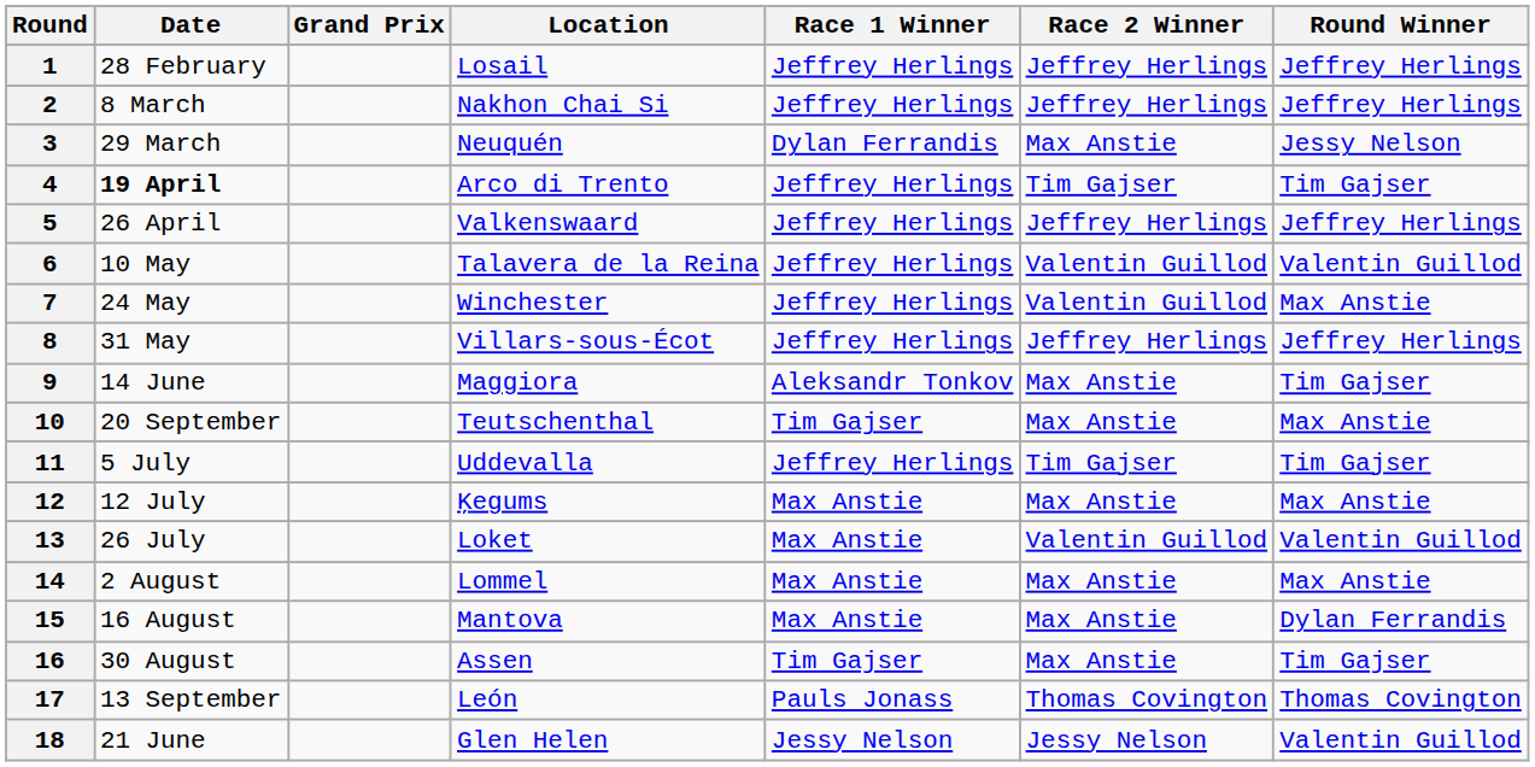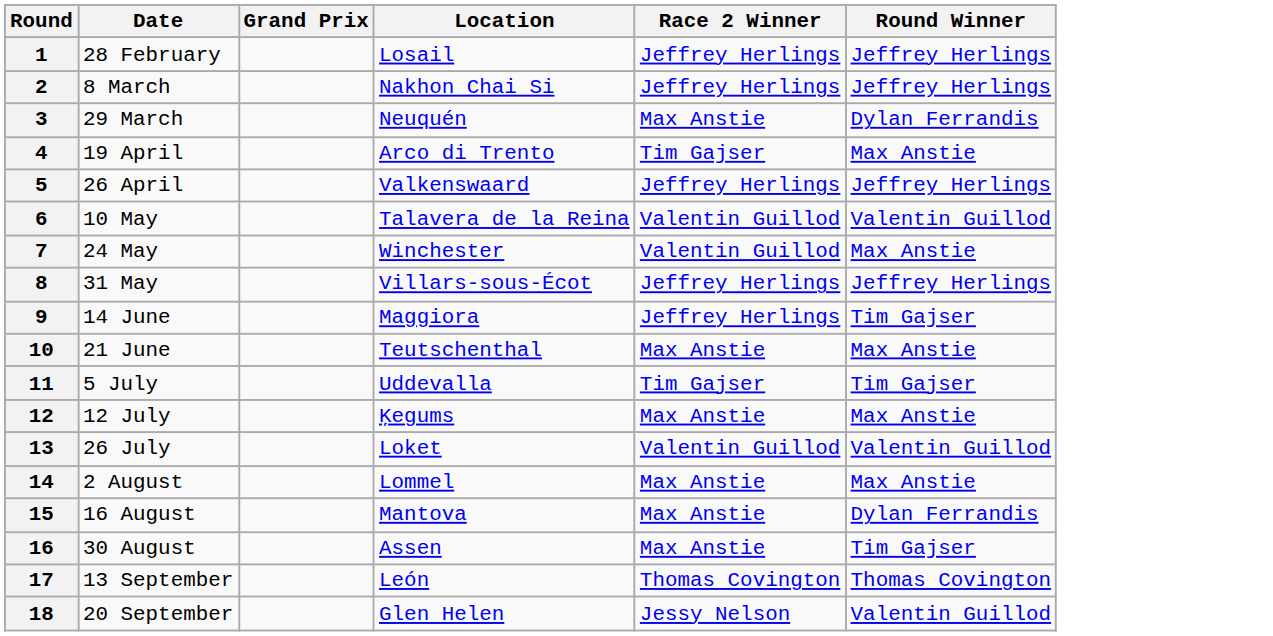- column: Race 1 Winner | Jeffrey Herlings | Jeffrey Herlings | Dylan Ferrandis | Jeffrey Herlings | Jeffrey Herlings | Jeffrey Herlings | Jeffrey Herlings | Jeffrey Herlings | Aleksandr Tonkov | Tim Gajser | Jeffrey Herlings | Max Anstie | Max Anstie | Max Anstie | Max Anstie | Tim Gajser | Pauls Jonass | Jessy Nelson
3 | Round Winner: Jessy Nelson -> Dylan Ferrandis
4 | Date: bold -> normal
4 | Round Winner: Tim Gajser -> Max Anstie
9 | Race 2 Winner: Max Anstie -> Jeffrey Herlings
10 | Date: 20 September -> 21 June
18 | Date: 21 June -> 20 September
